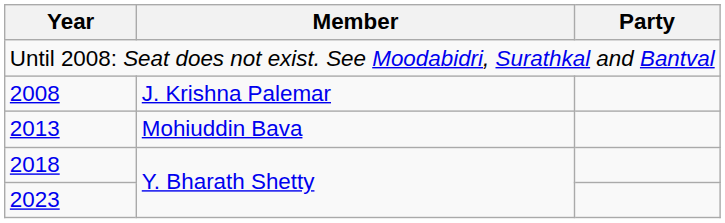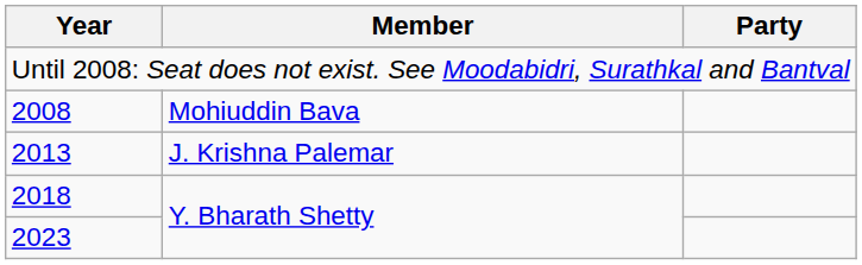2008 | Member: J. Krishna Palemar -> Mohiuddin Bava
2013 | Member: Mohiuddin Bava -> J. Krishna Palemar
